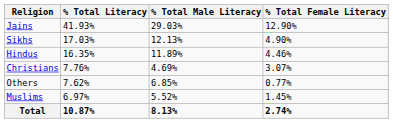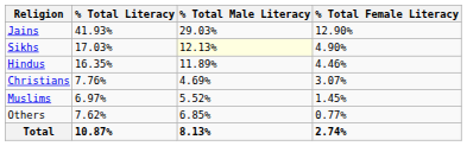Sikhs | % Total Male Literacy: no background -> lightyellow background
rows swapped: Muslims <-> Others
